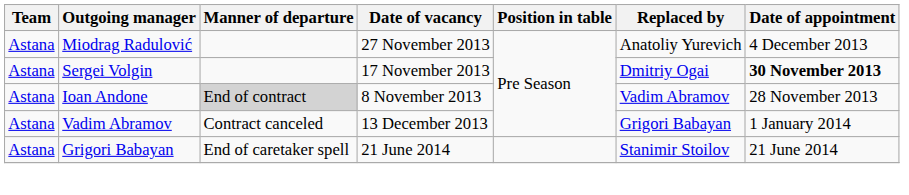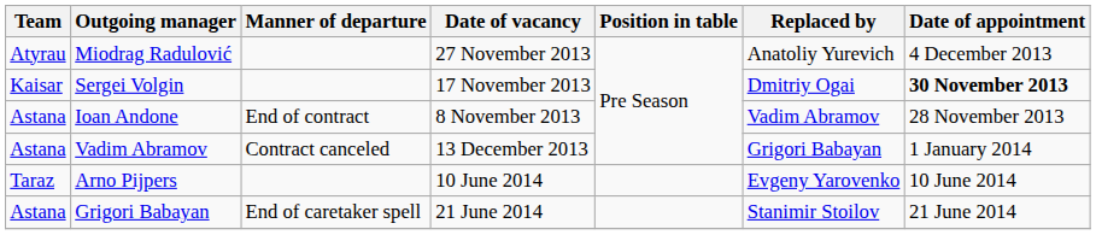Miodrag Radulović | Team: Astana -> Atyrau
Sergei Volgin | Team: Astana -> Kaisar
Ioan Andone | Manner of departure: lightgrey background -> no background
+ row: Taraz | Arno Pijpers | 10 June 2014 | Evgeny Yarovenko | 10 June 2014
